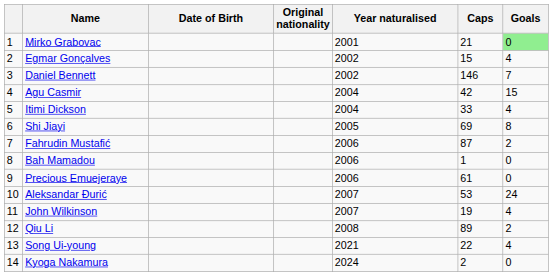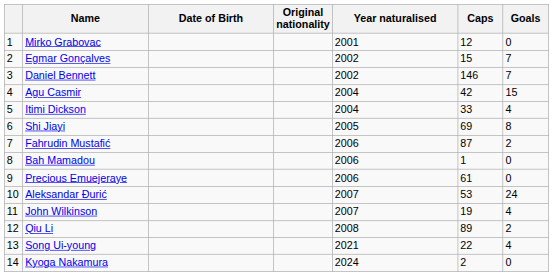Mirko Grabovac | Caps: 21 -> 12
Mirko Grabovac | Goals: lightgreen background -> no background
Egmar Gonçalves | Goals: 4 -> 7
